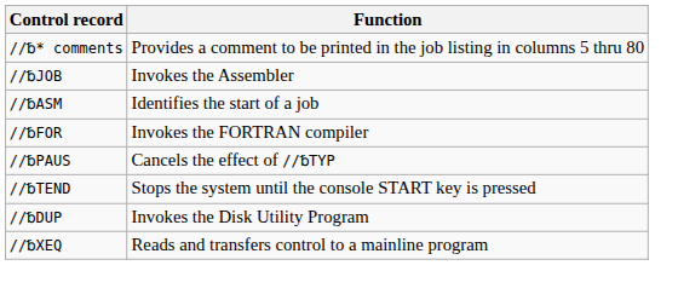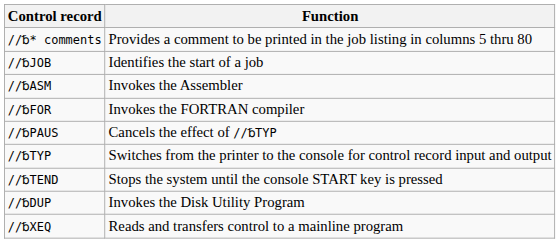//␢JOB | Function: Invokes the Assembler -> Identifies the start of a job
//␢ASM | Function: Identifies the start of a job -> Invokes the Assembler
+ row: //␢TYP | Switches from the printer to the console for control record input and output
